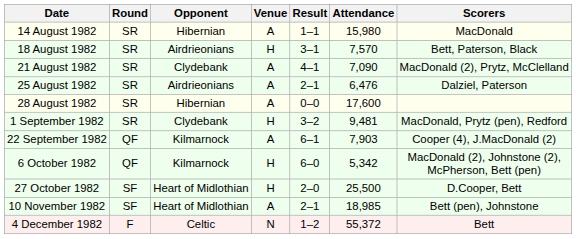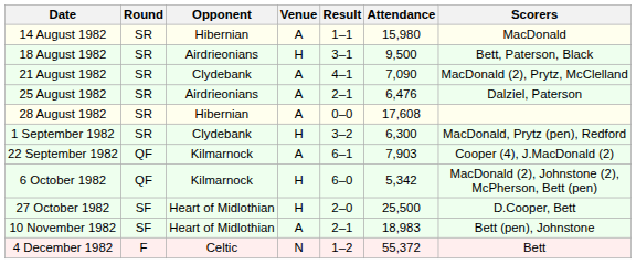18 August 1982 | Attendance: 7,570 -> 9,500
28 August 1982 | Attendance: 17,600 -> 17,608
1 September 1982 | Attendance: 9,481 -> 6,300
10 November 1982 | Attendance: 18,985 -> 18,983
